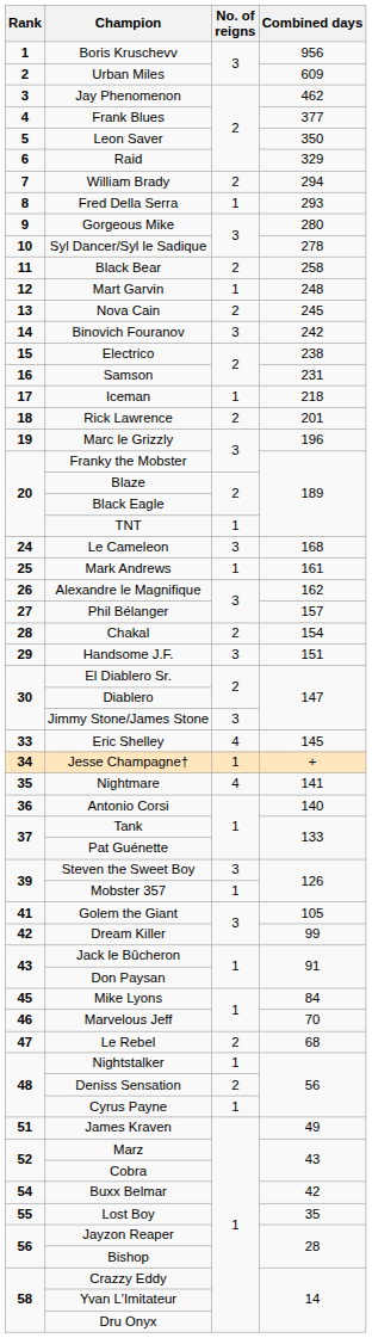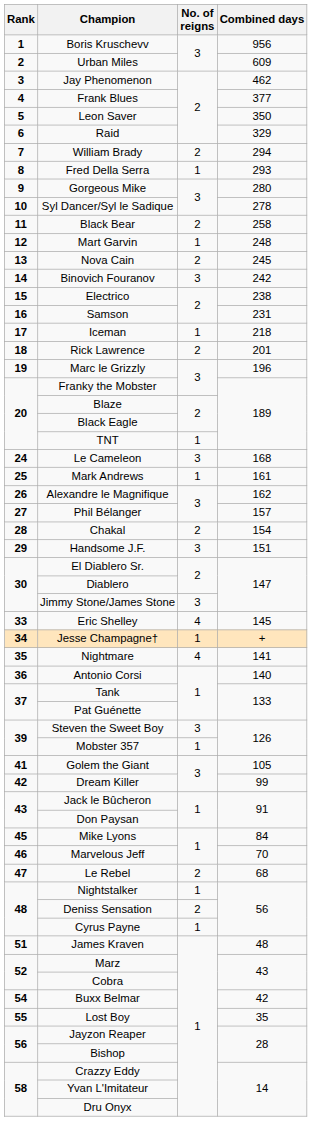James Kraven | Combined days: 49 -> 48
